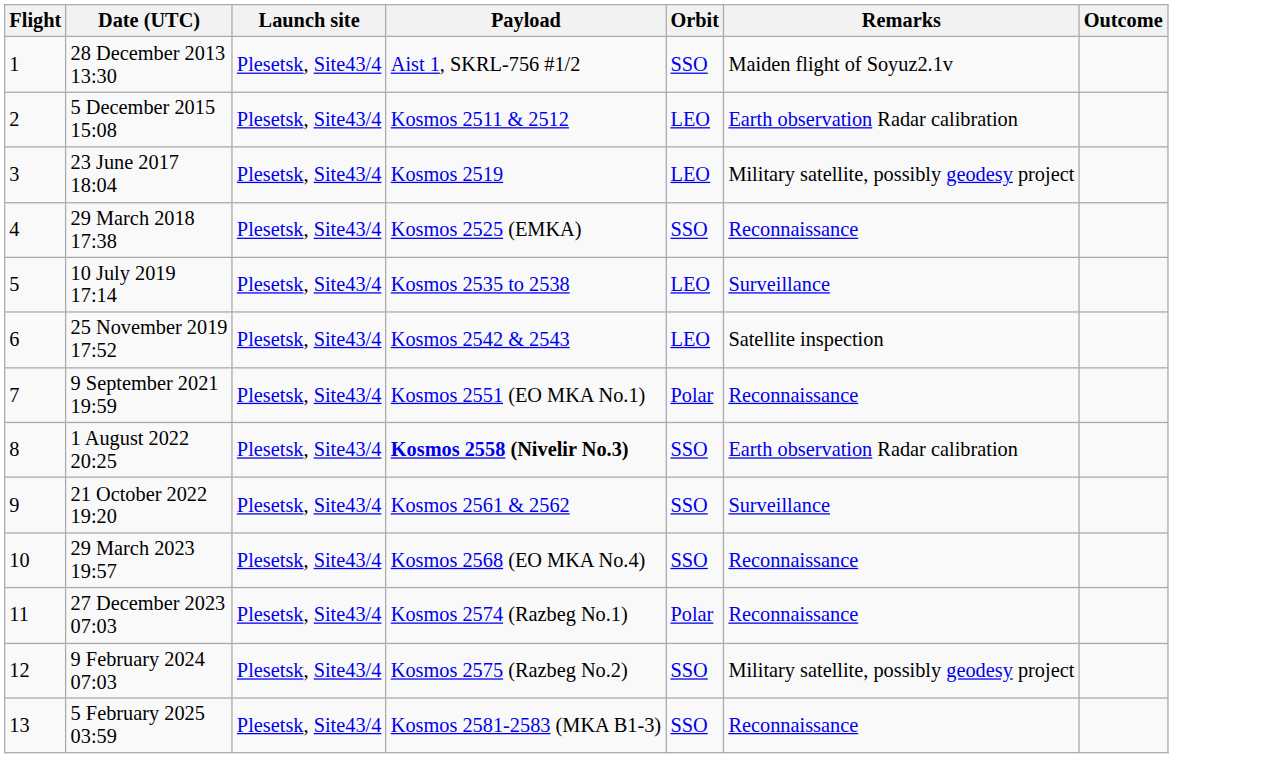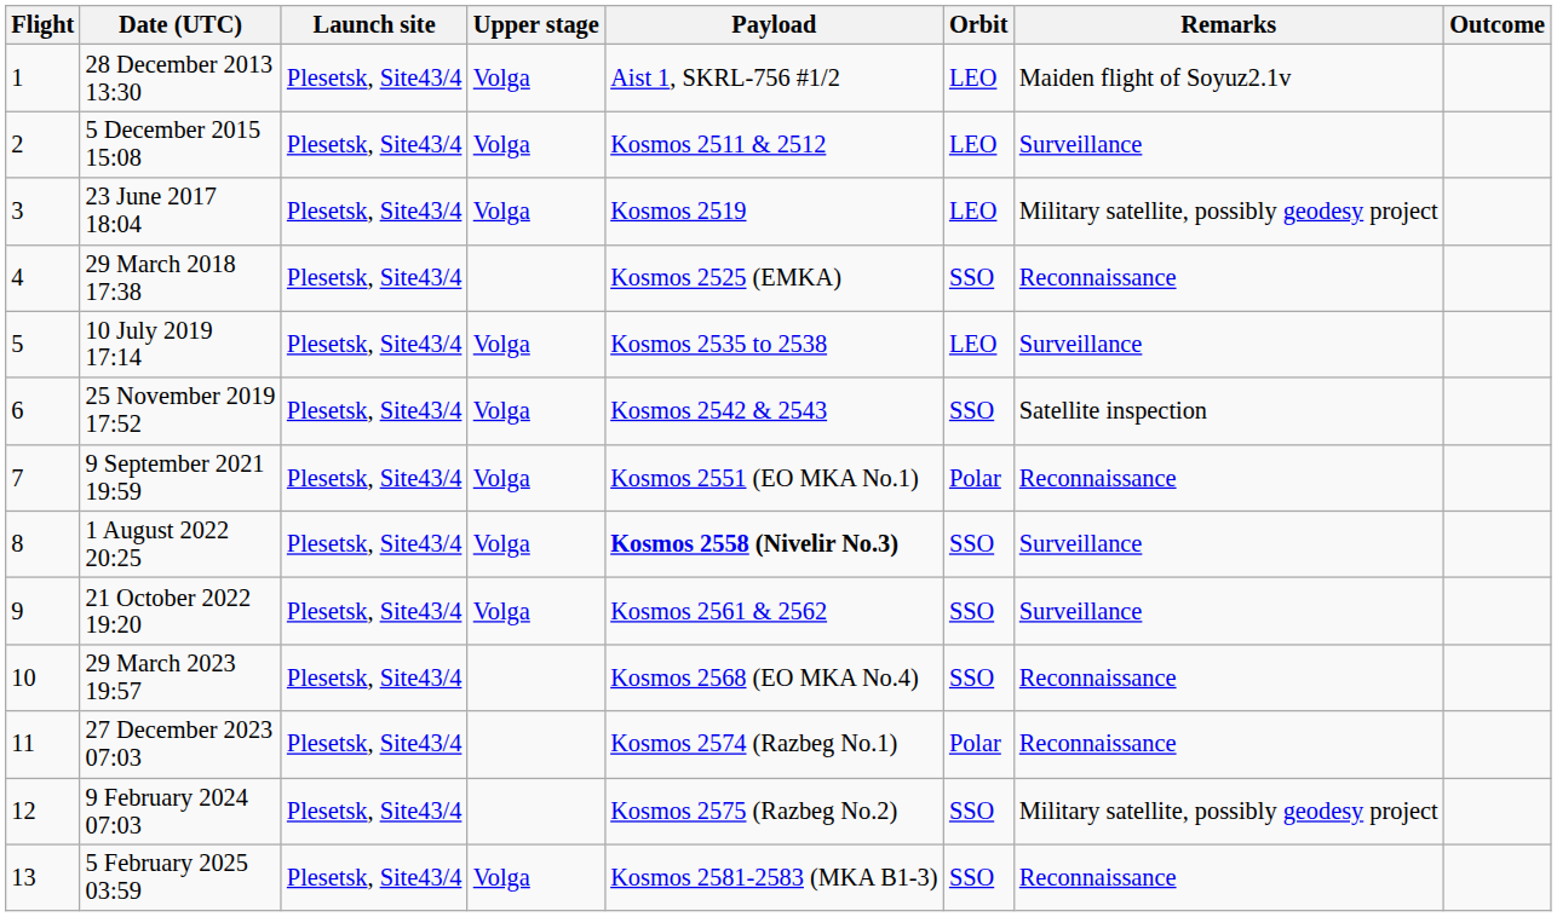+ column: Upper stage | Volga | Volga | Volga | Volga | Volga | Volga | Volga | Volga | Volga
28 December 2013 13:30 | Orbit: SSO -> LEO
5 December 2015 15:08 | Remarks: Earth observation Radar calibration -> Surveillance
25 November 2019 17:52 | Orbit: LEO -> SSO
1 August 2022 20:25 | Remarks: Earth observation Radar calibration -> Surveillance
